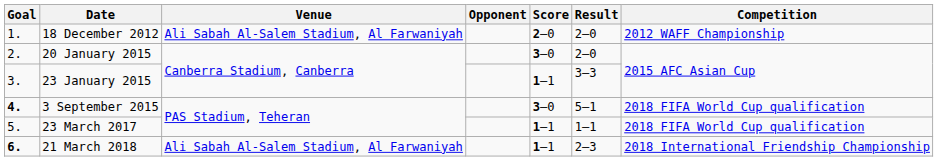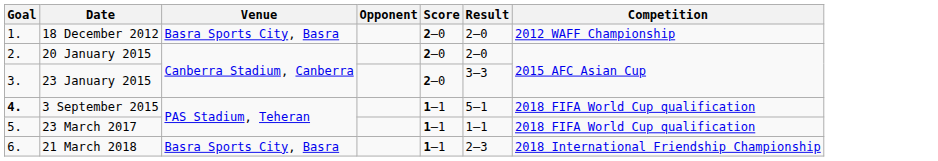18 December 2012 | Venue: Ali Sabah Al-Salem Stadium, Al Farwaniyah -> Basra Sports City, Basra
20 January 2015 | Score: 3–0 -> 2–0
23 January 2015 | Score: 1–1 -> 2–0
3 September 2015 | Score: 3–0 -> 1–1
21 March 2018 | Goal: bold -> normal
21 March 2018 | Venue: Ali Sabah Al-Salem Stadium, Al Farwaniyah -> Basra Sports City, Basra
